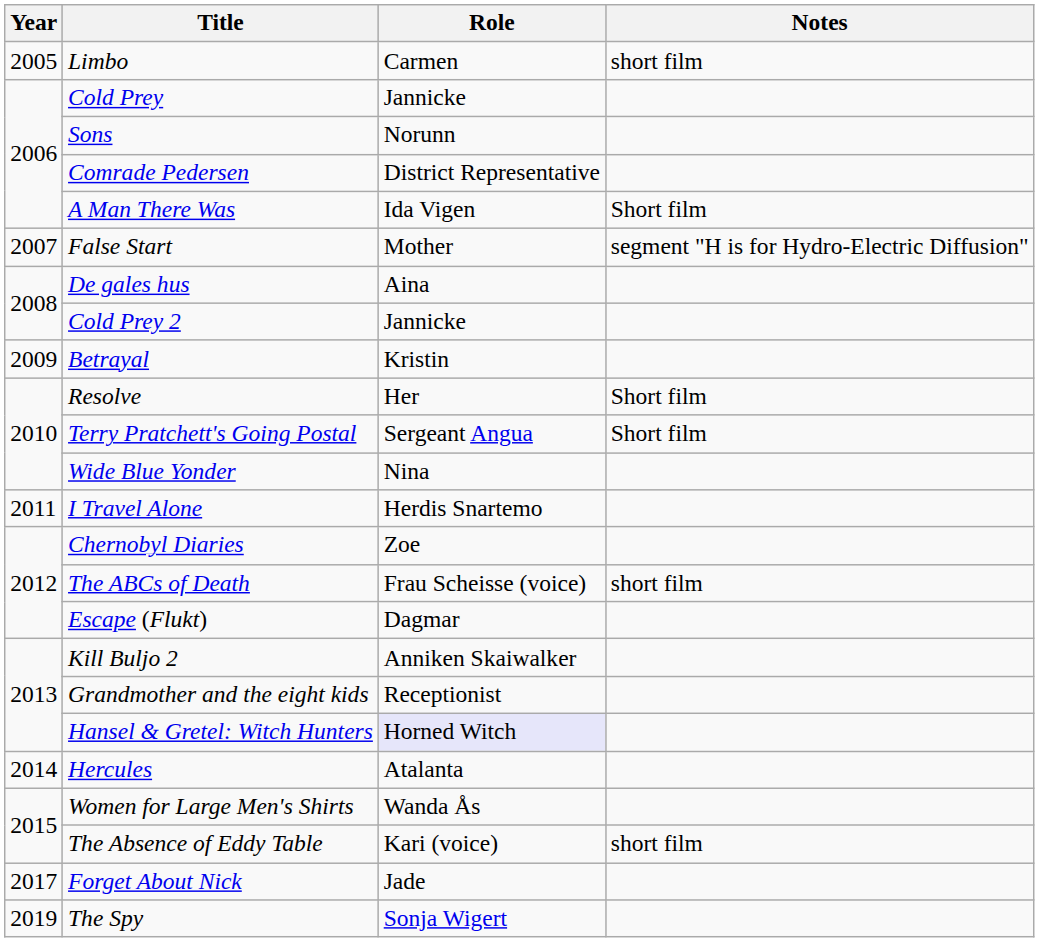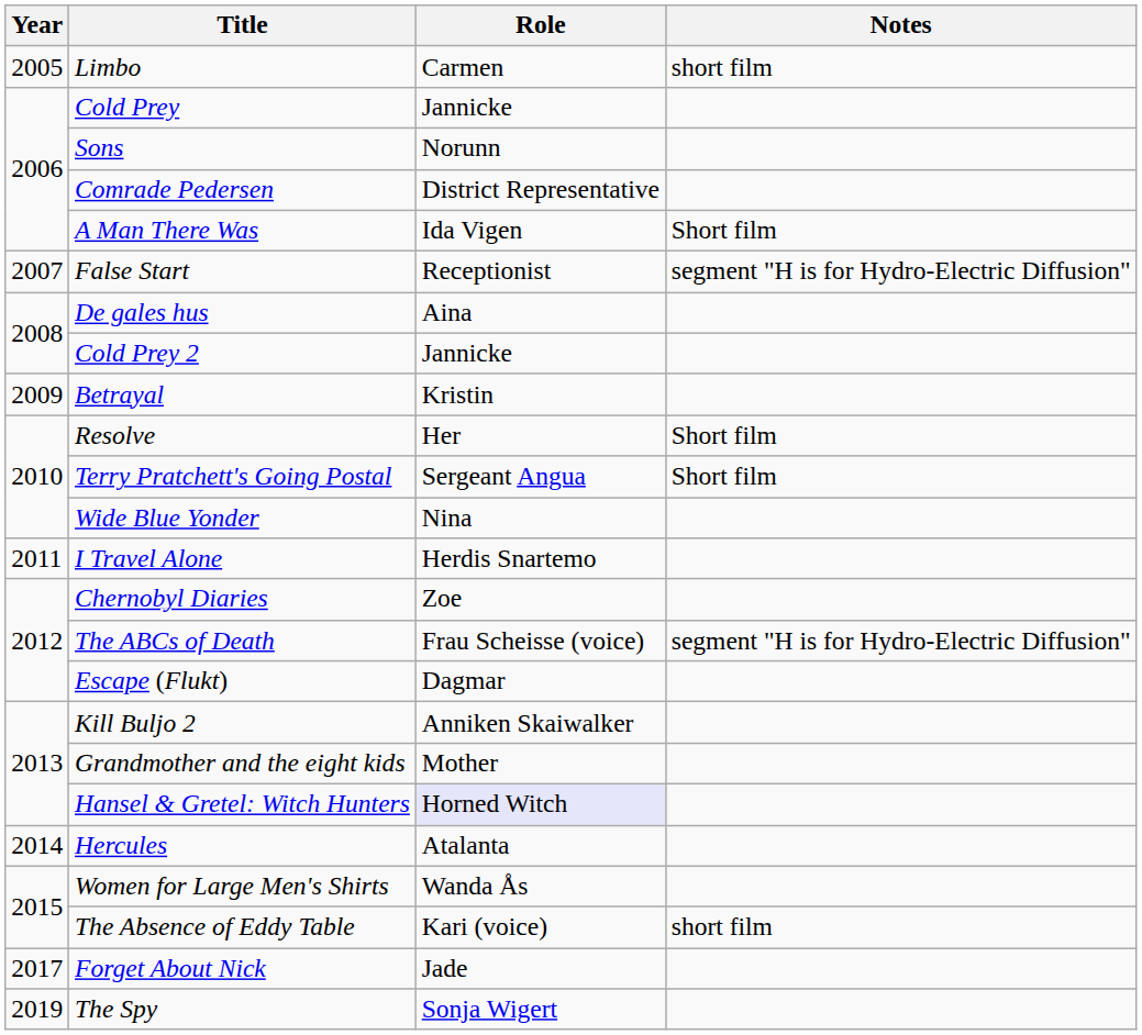False Start | Role: Mother -> Receptionist
The ABCs of Death | Notes: short film -> segment "H is for Hydro-Electric Diffusion"
Grandmother and the eight kids | Role: Receptionist -> Mother
